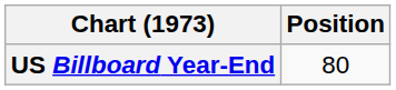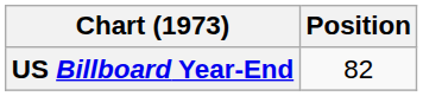US Billboard Year-End | Position: 80 -> 82
